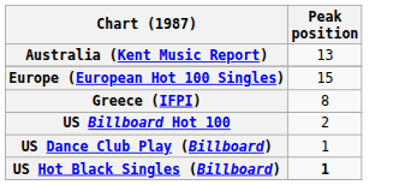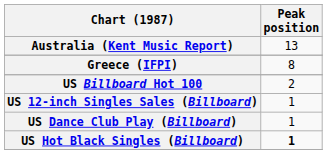- row: Europe (European Hot 100 Singles) | 15
+ row: US 12-inch Singles Sales (Billboard) | 1
